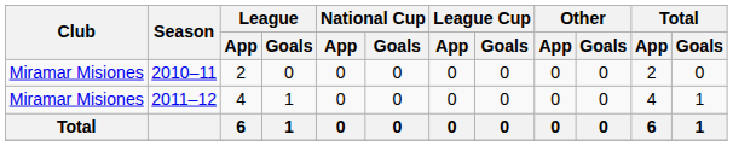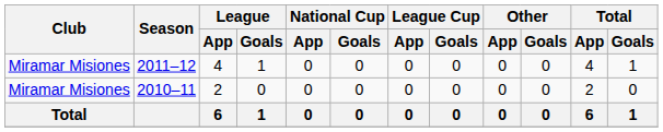rows swapped: 2010–11 <-> 2011–12
